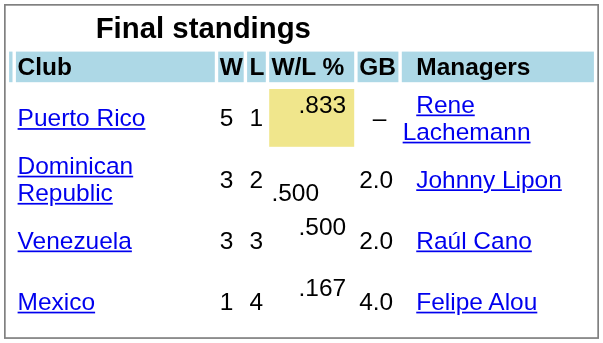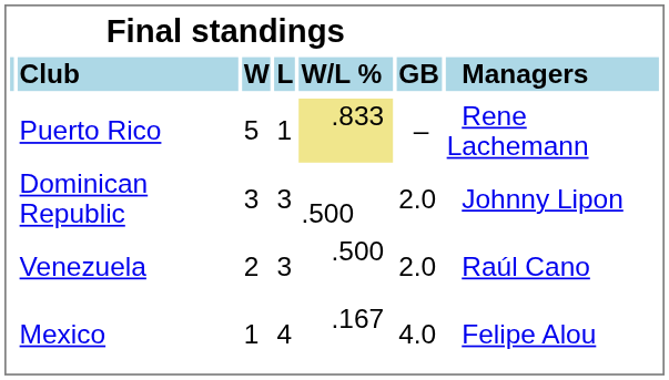Dominican Republic | column 4: 2 -> 3
Venezuela | column 3: 3 -> 2
